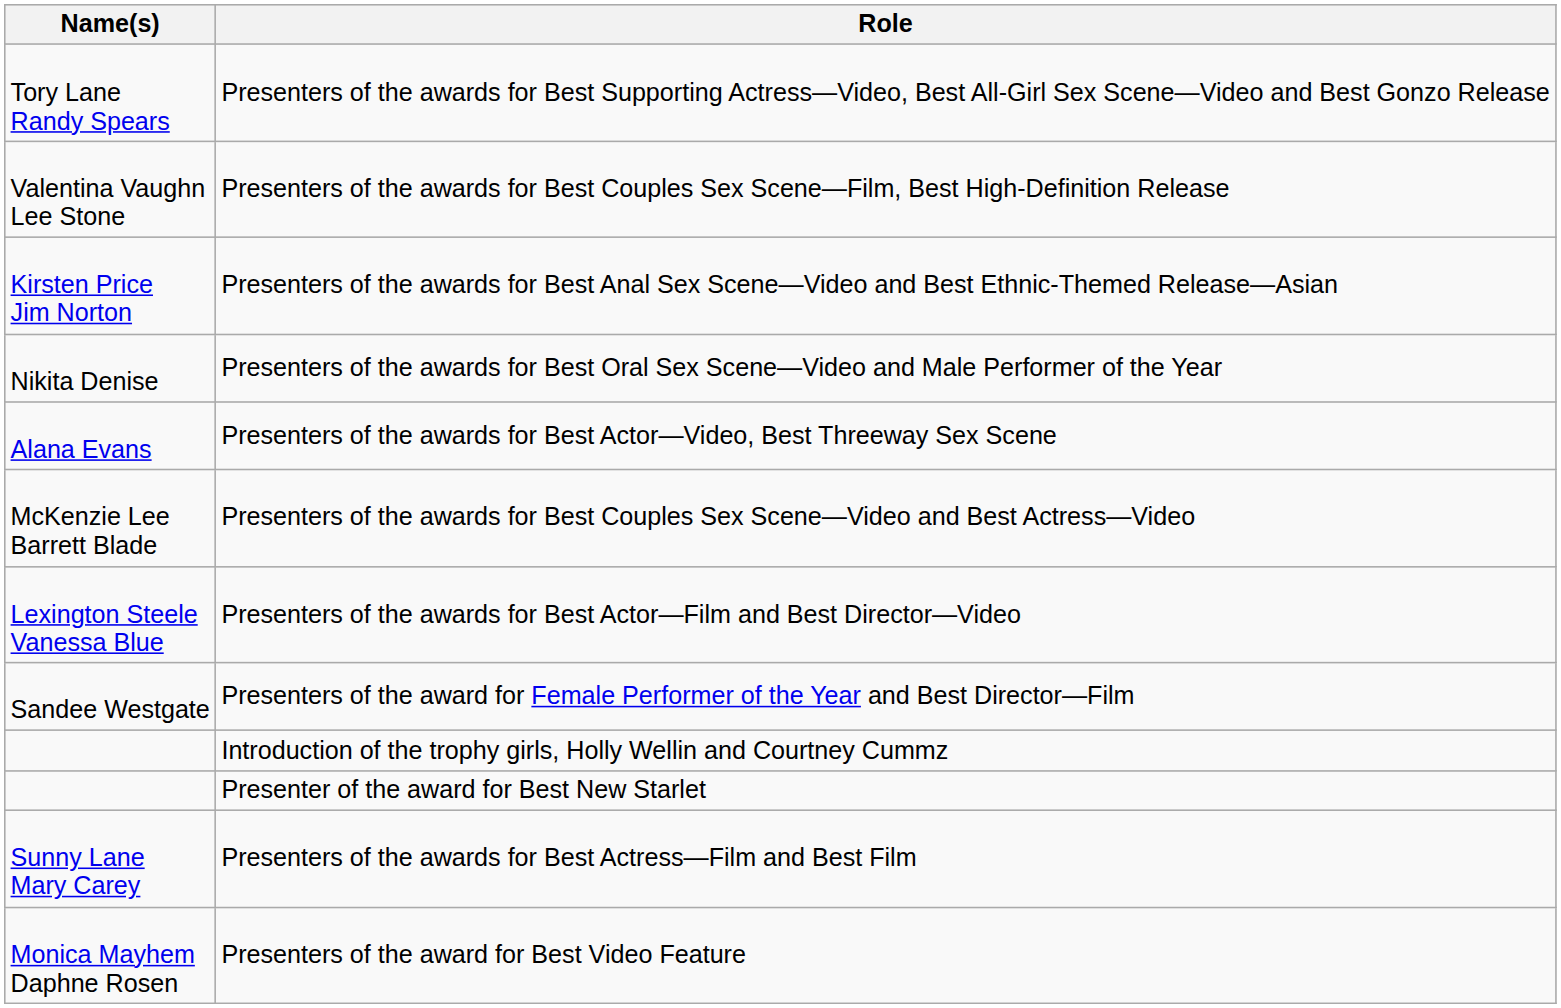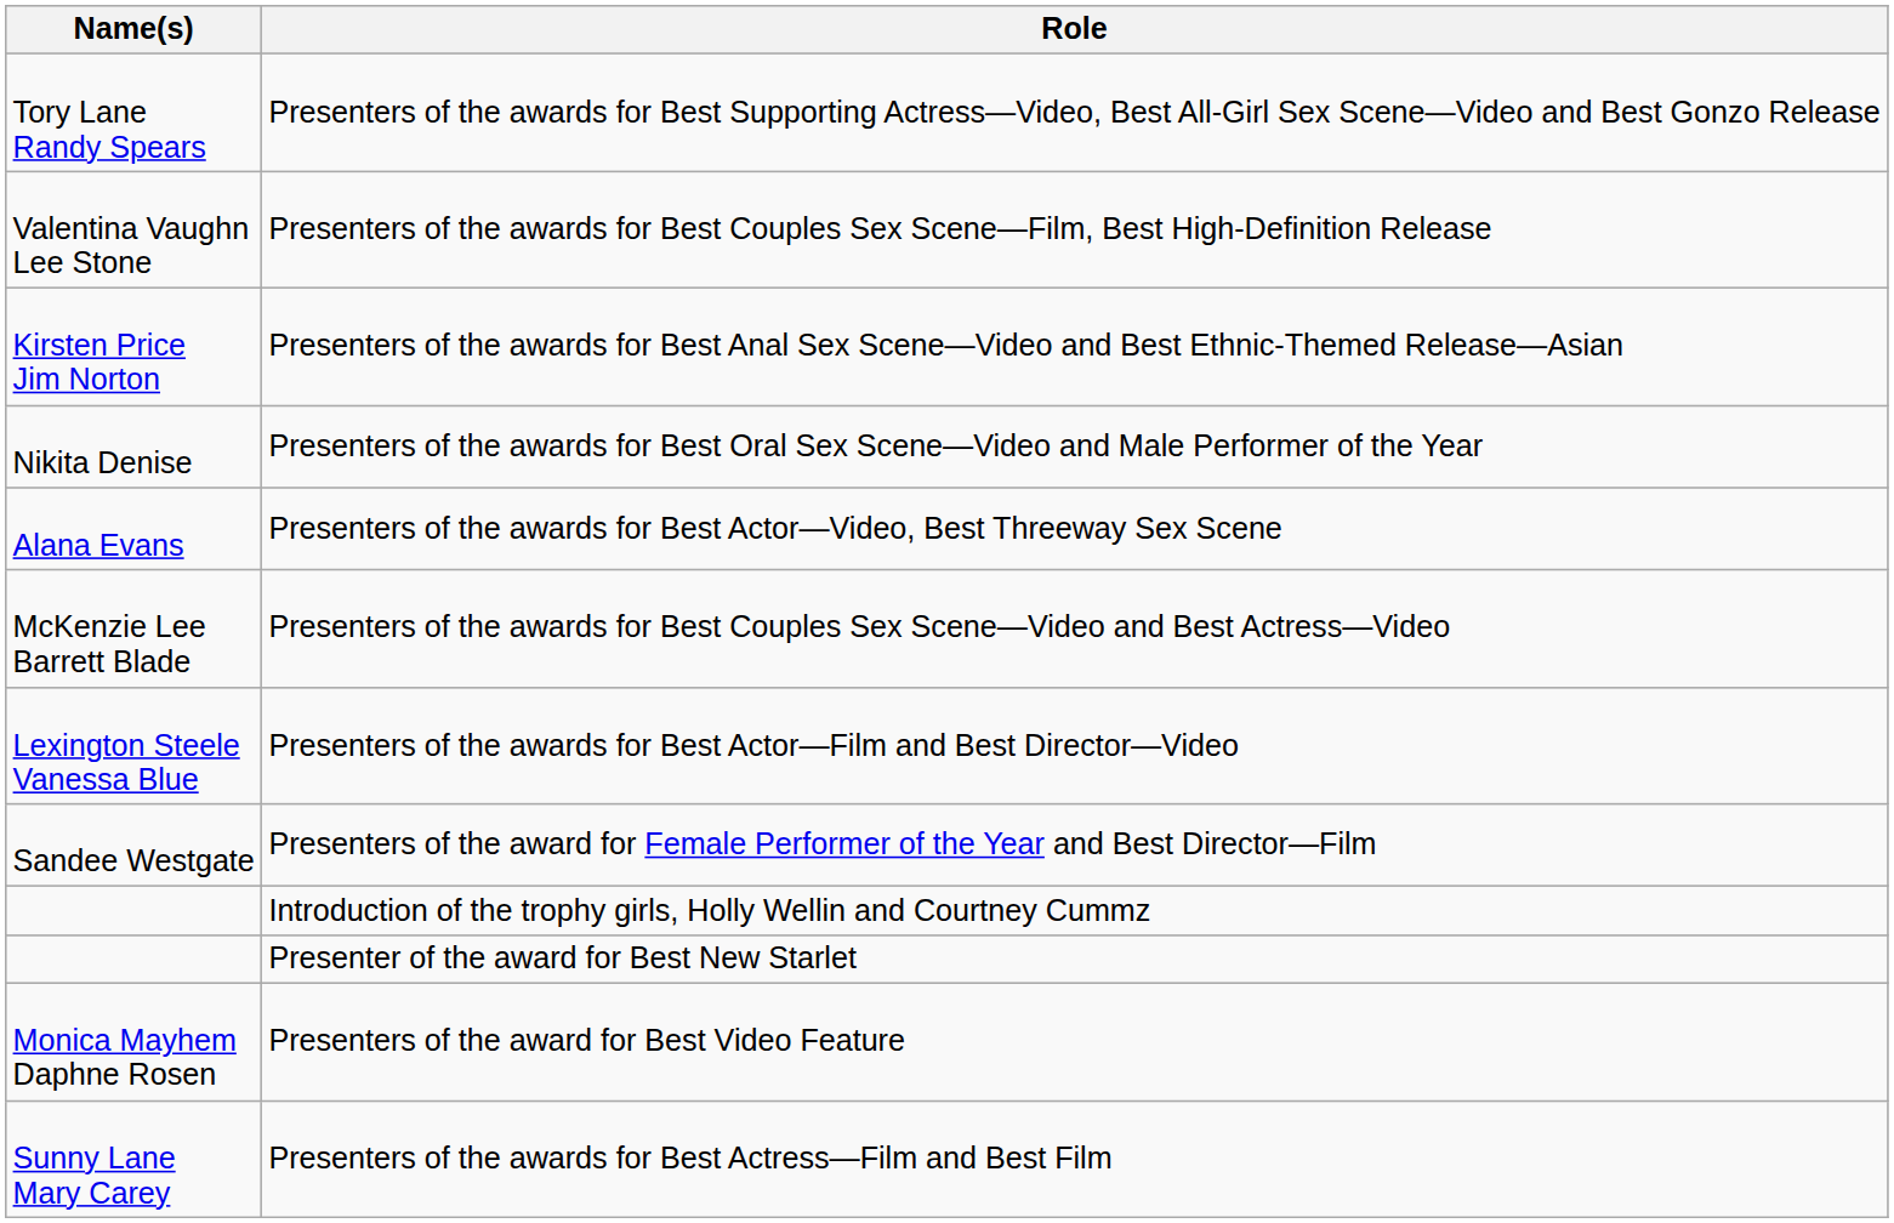rows swapped: Presenters of the awards for Best Actress—Film and Best Film <-> Presenters of the award for Best Video Feature
